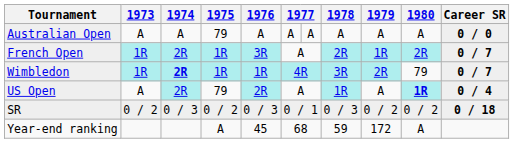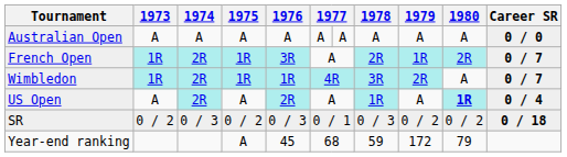Australian Open | 1975: 79 -> A
Wimbledon | 1974: bold -> normal
Wimbledon | 1980: 79 -> A
US Open | 1975: 79 -> A
Year-end ranking | 1980: A -> 79
